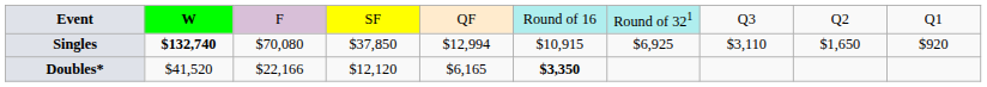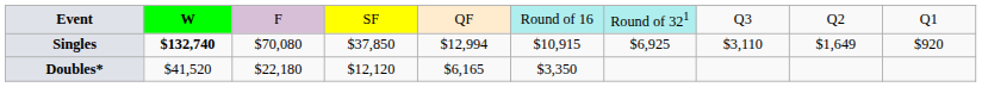Singles | column 9: $1,650 -> $1,649
Doubles* | column 3: $22,166 -> $22,180
Doubles* | column 6: bold -> normal
